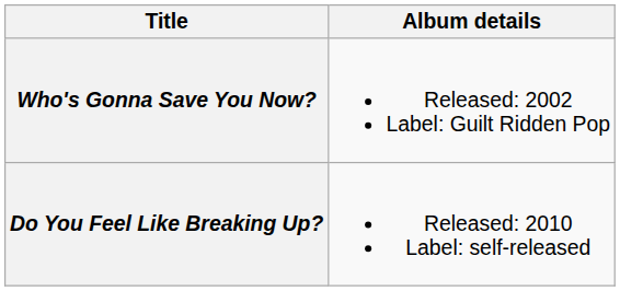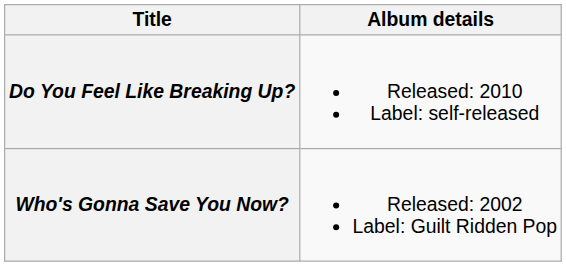rows swapped: Who's Gonna Save You Now? <-> Do You Feel Like Breaking Up?
